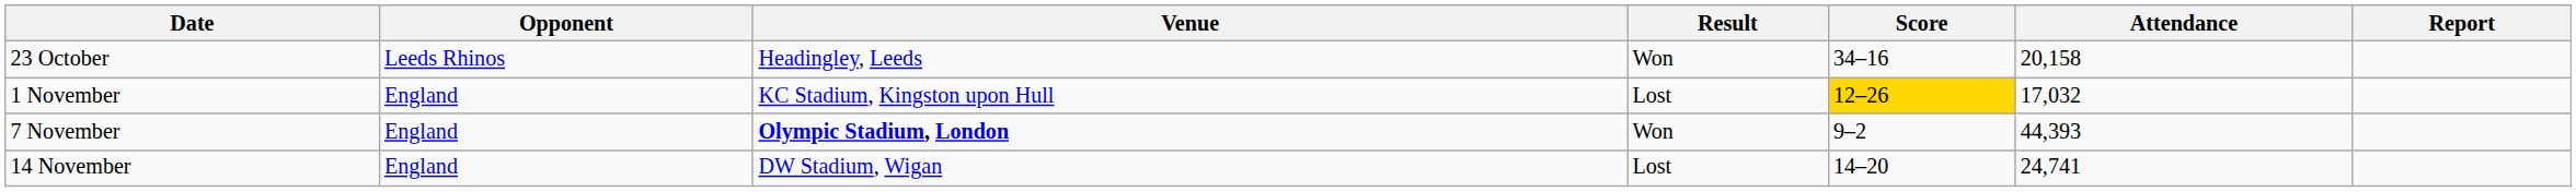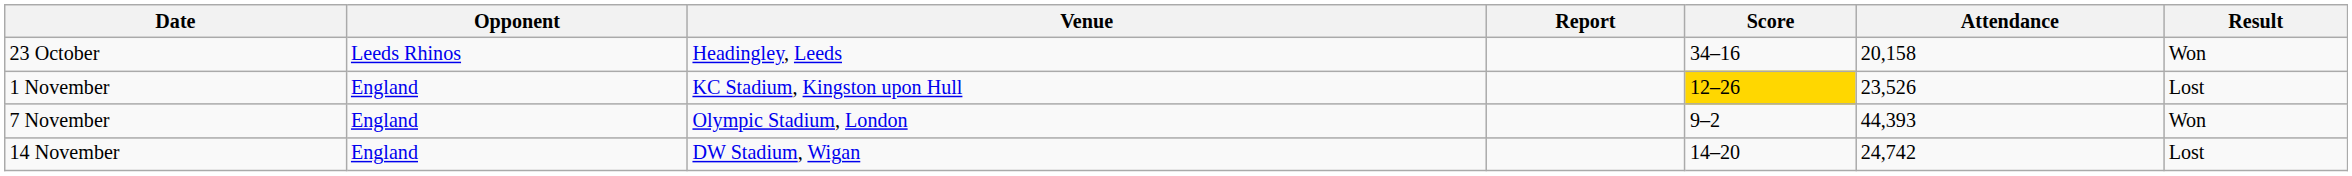columns swapped: Result <-> Report
1 November | Attendance: 17,032 -> 23,526
7 November | Venue: bold -> normal
14 November | Attendance: 24,741 -> 24,742
